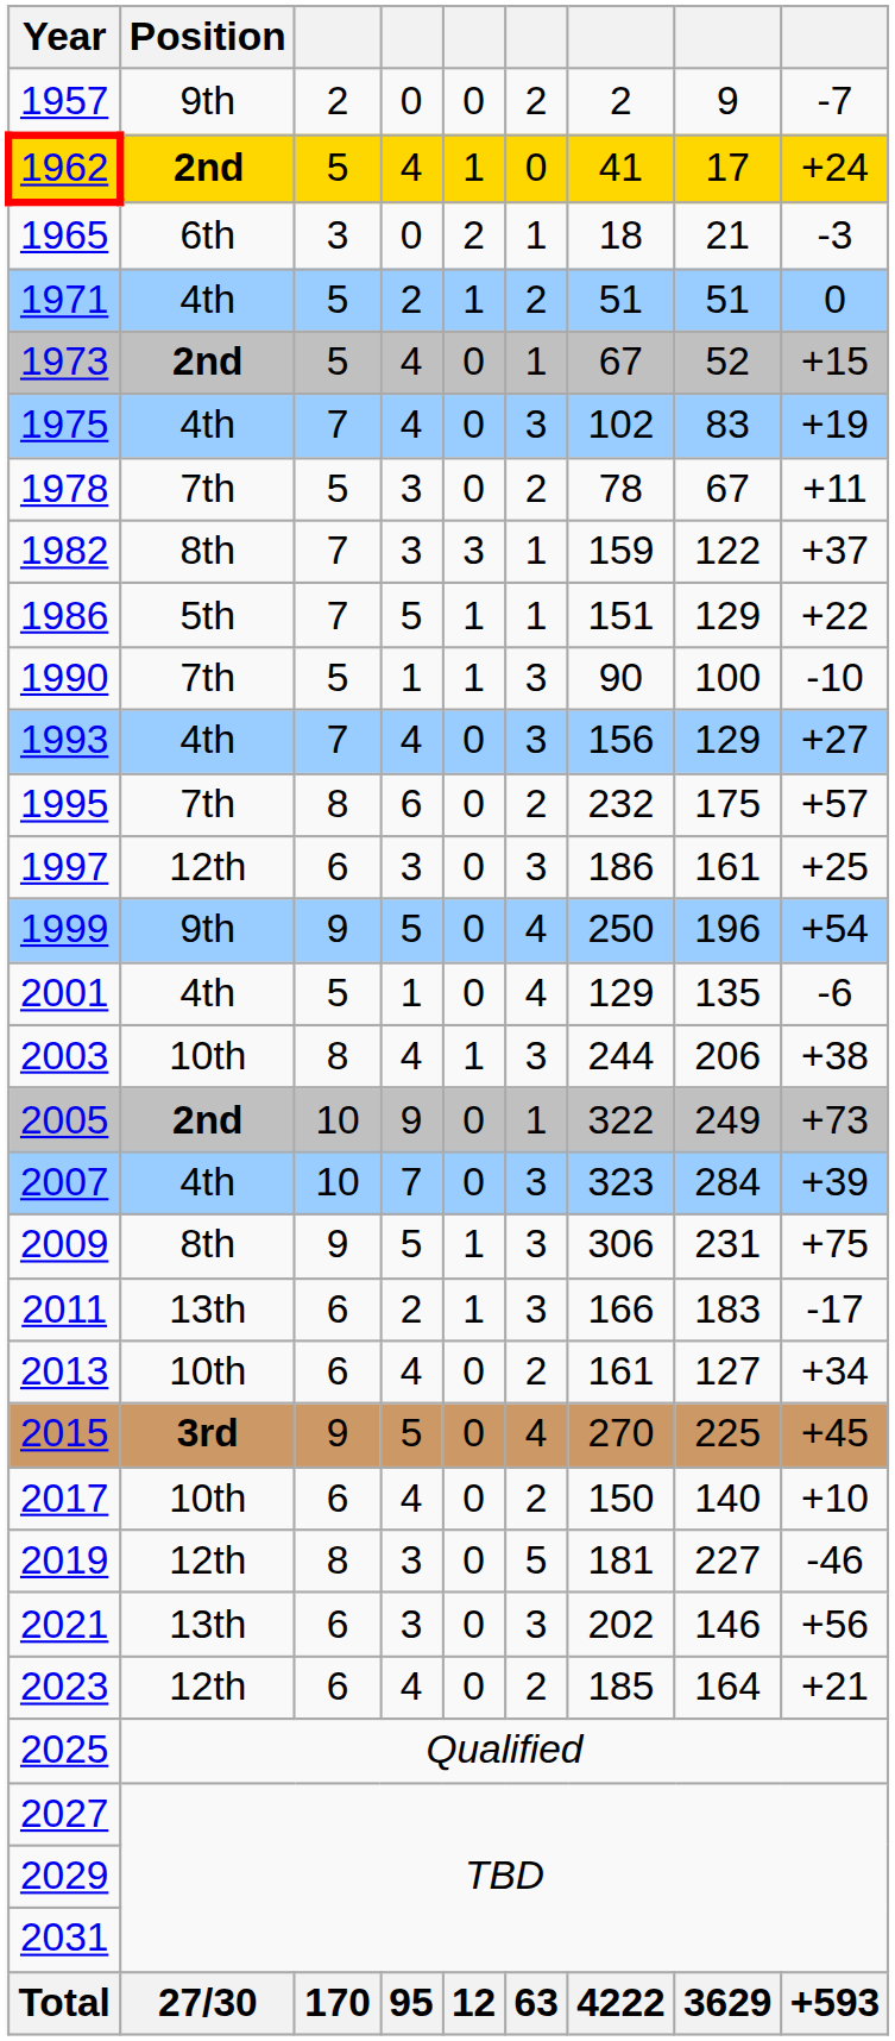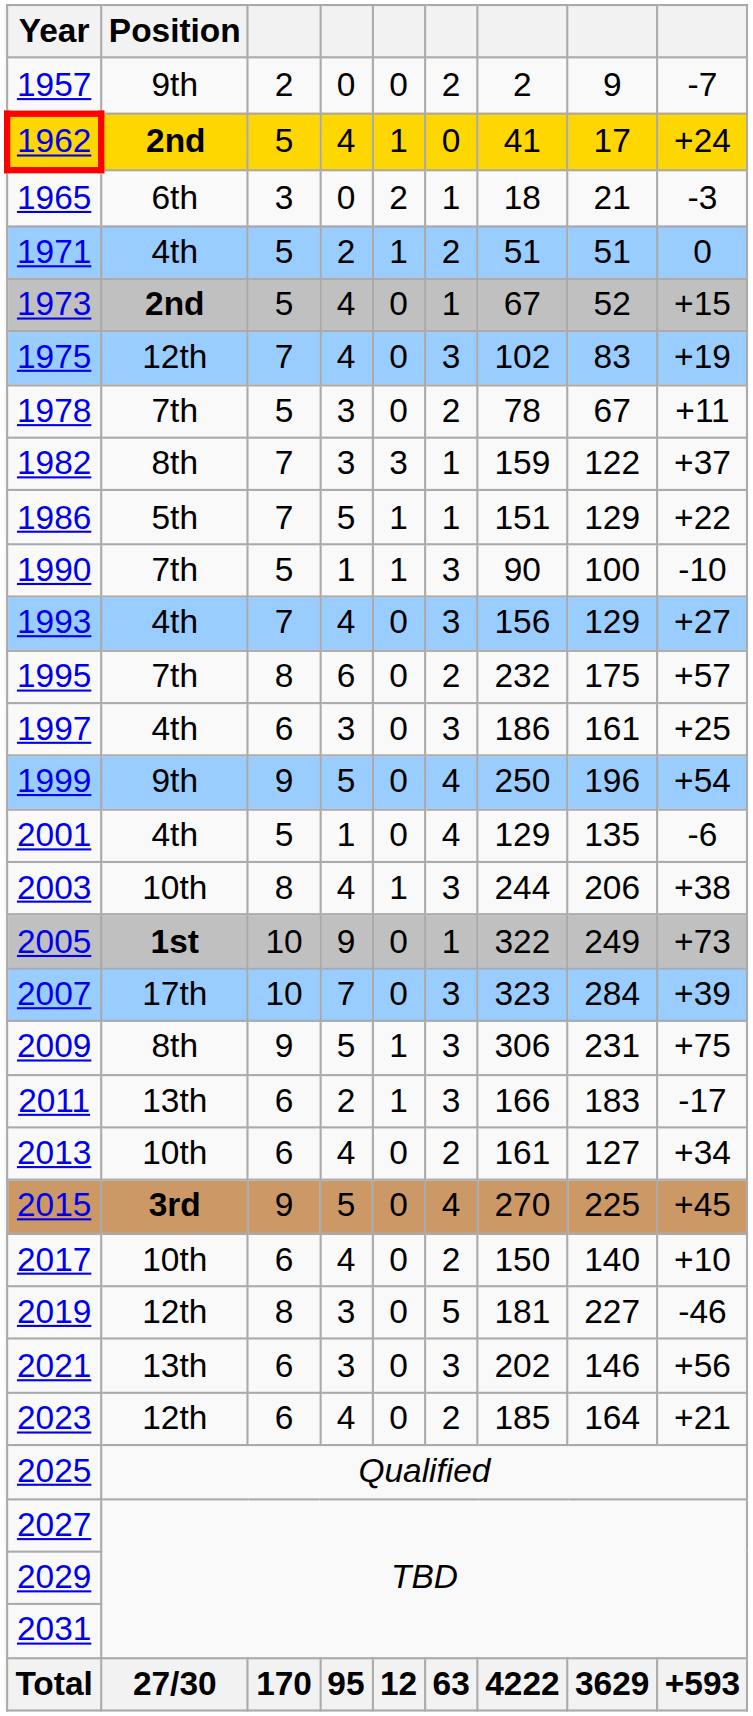1975 | Position: 4th -> 12th
1997 | Position: 12th -> 4th
2005 | Position: 2nd -> 1st
2007 | Position: 4th -> 17th
